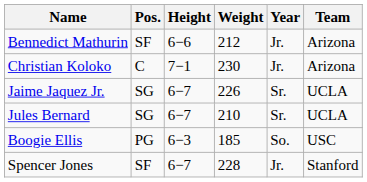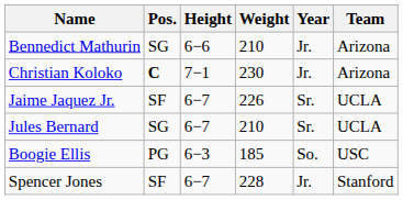Bennedict Mathurin | Pos.: SF -> SG
Bennedict Mathurin | Weight: 212 -> 210
Christian Koloko | Pos.: normal -> bold
Jaime Jaquez Jr. | Pos.: SG -> SF
